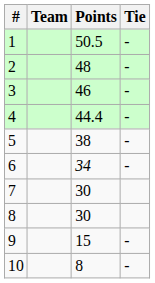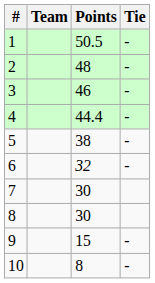6 | Points: 34 -> 32
